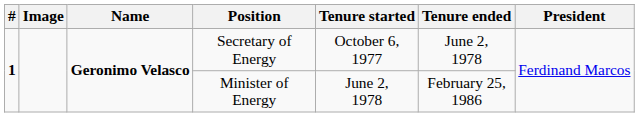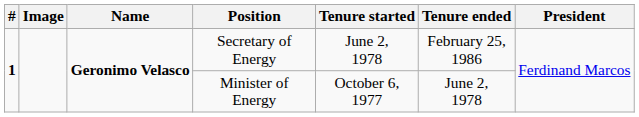Secretary of Energy | Tenure started: October 6, 1977 -> June 2, 1978
Secretary of Energy | Tenure ended: June 2, 1978 -> February 25, 1986
Minister of Energy | Tenure started: June 2, 1978 -> October 6, 1977
Minister of Energy | Tenure ended: February 25, 1986 -> June 2, 1978
